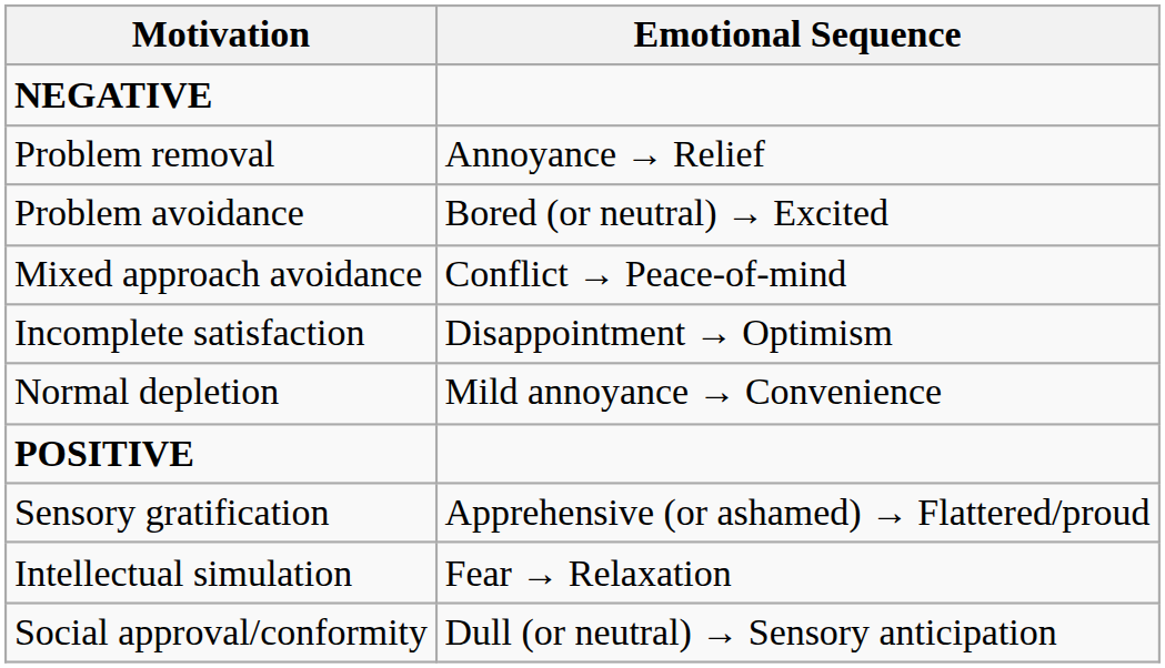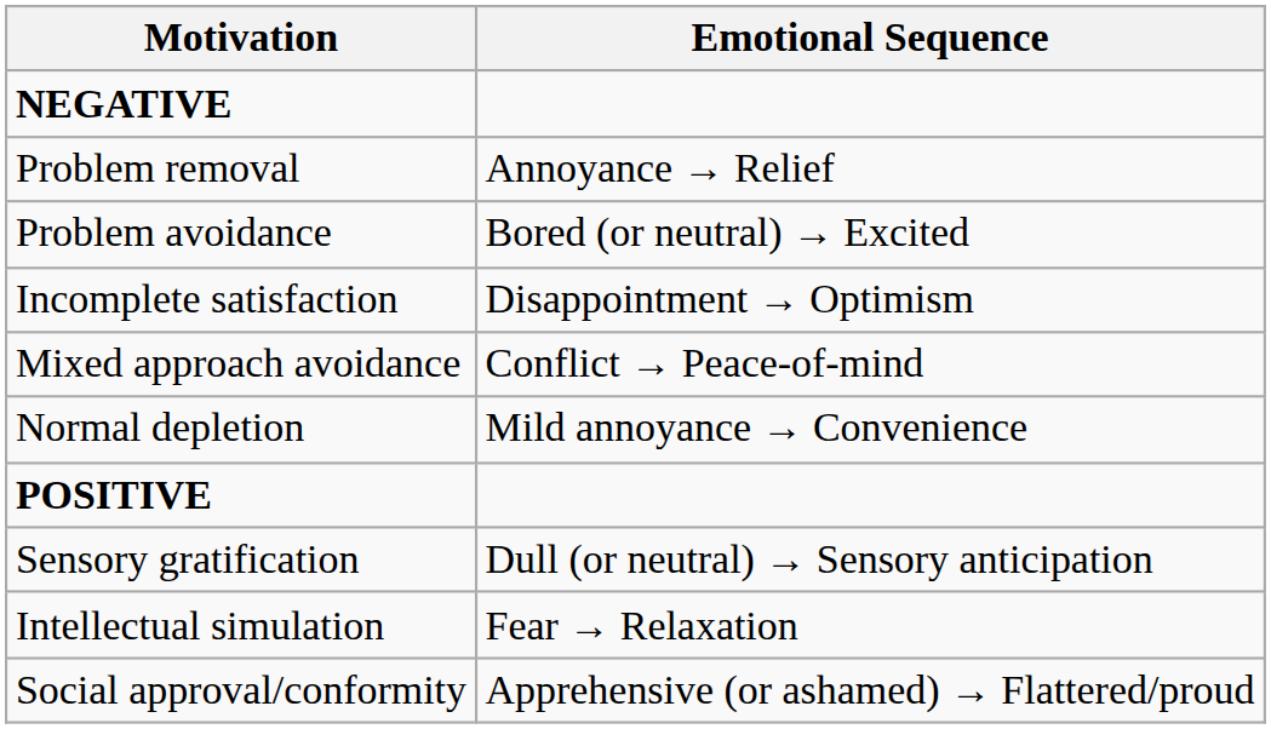rows swapped: Incomplete satisfaction <-> Mixed approach avoidance
Sensory gratification | Emotional Sequence: Apprehensive (or ashamed) → Flattered/proud -> Dull (or neutral) → Sensory anticipation
Social approval/conformity | Emotional Sequence: Dull (or neutral) → Sensory anticipation -> Apprehensive (or ashamed) → Flattered/proud
